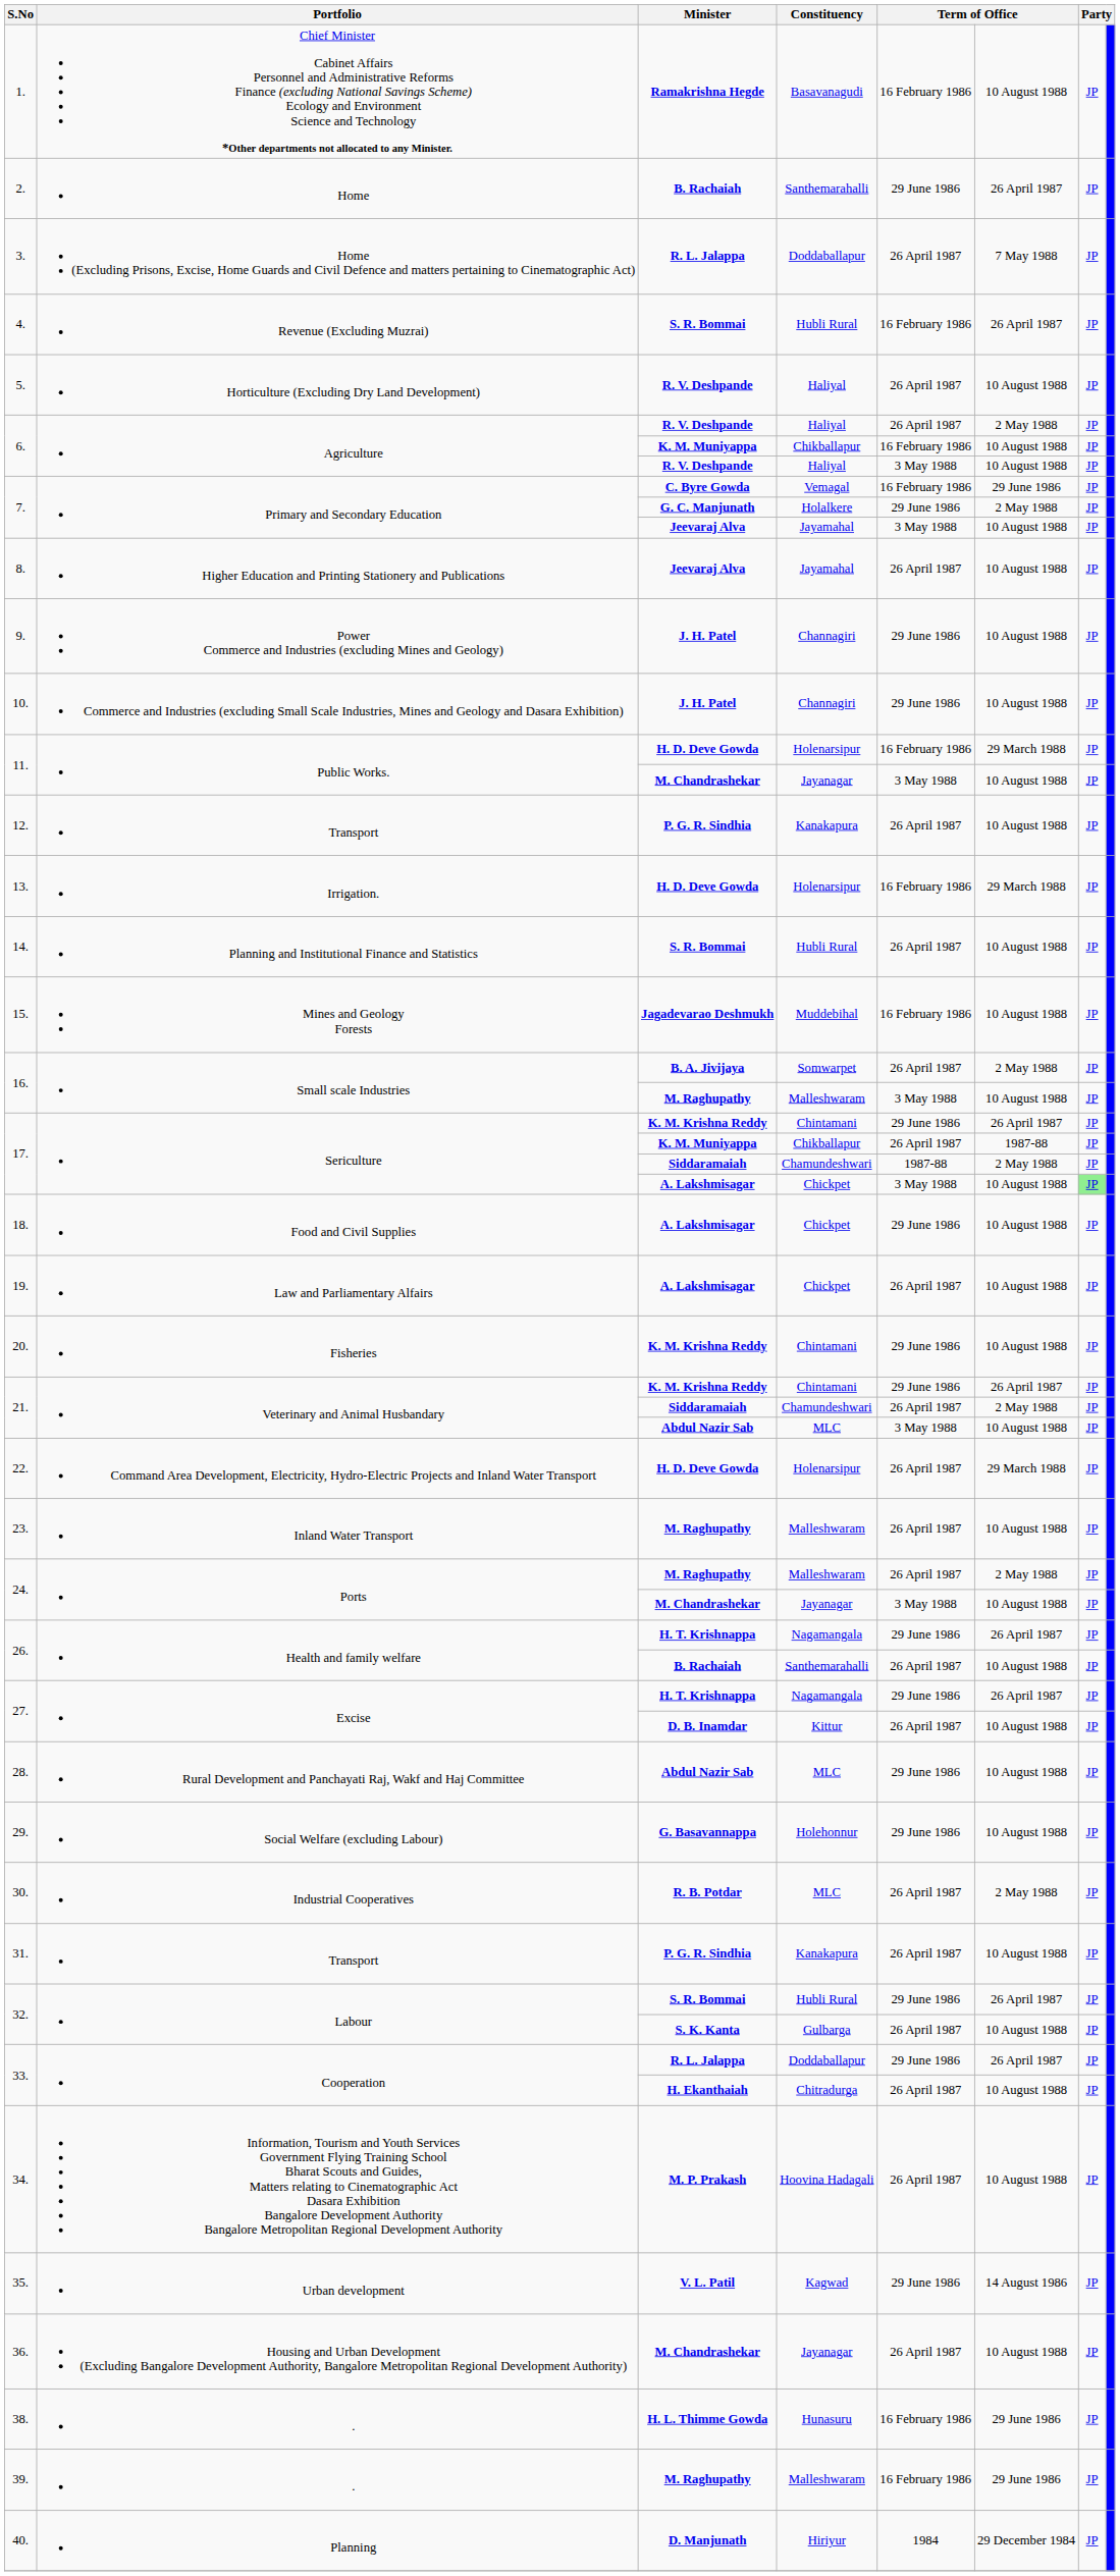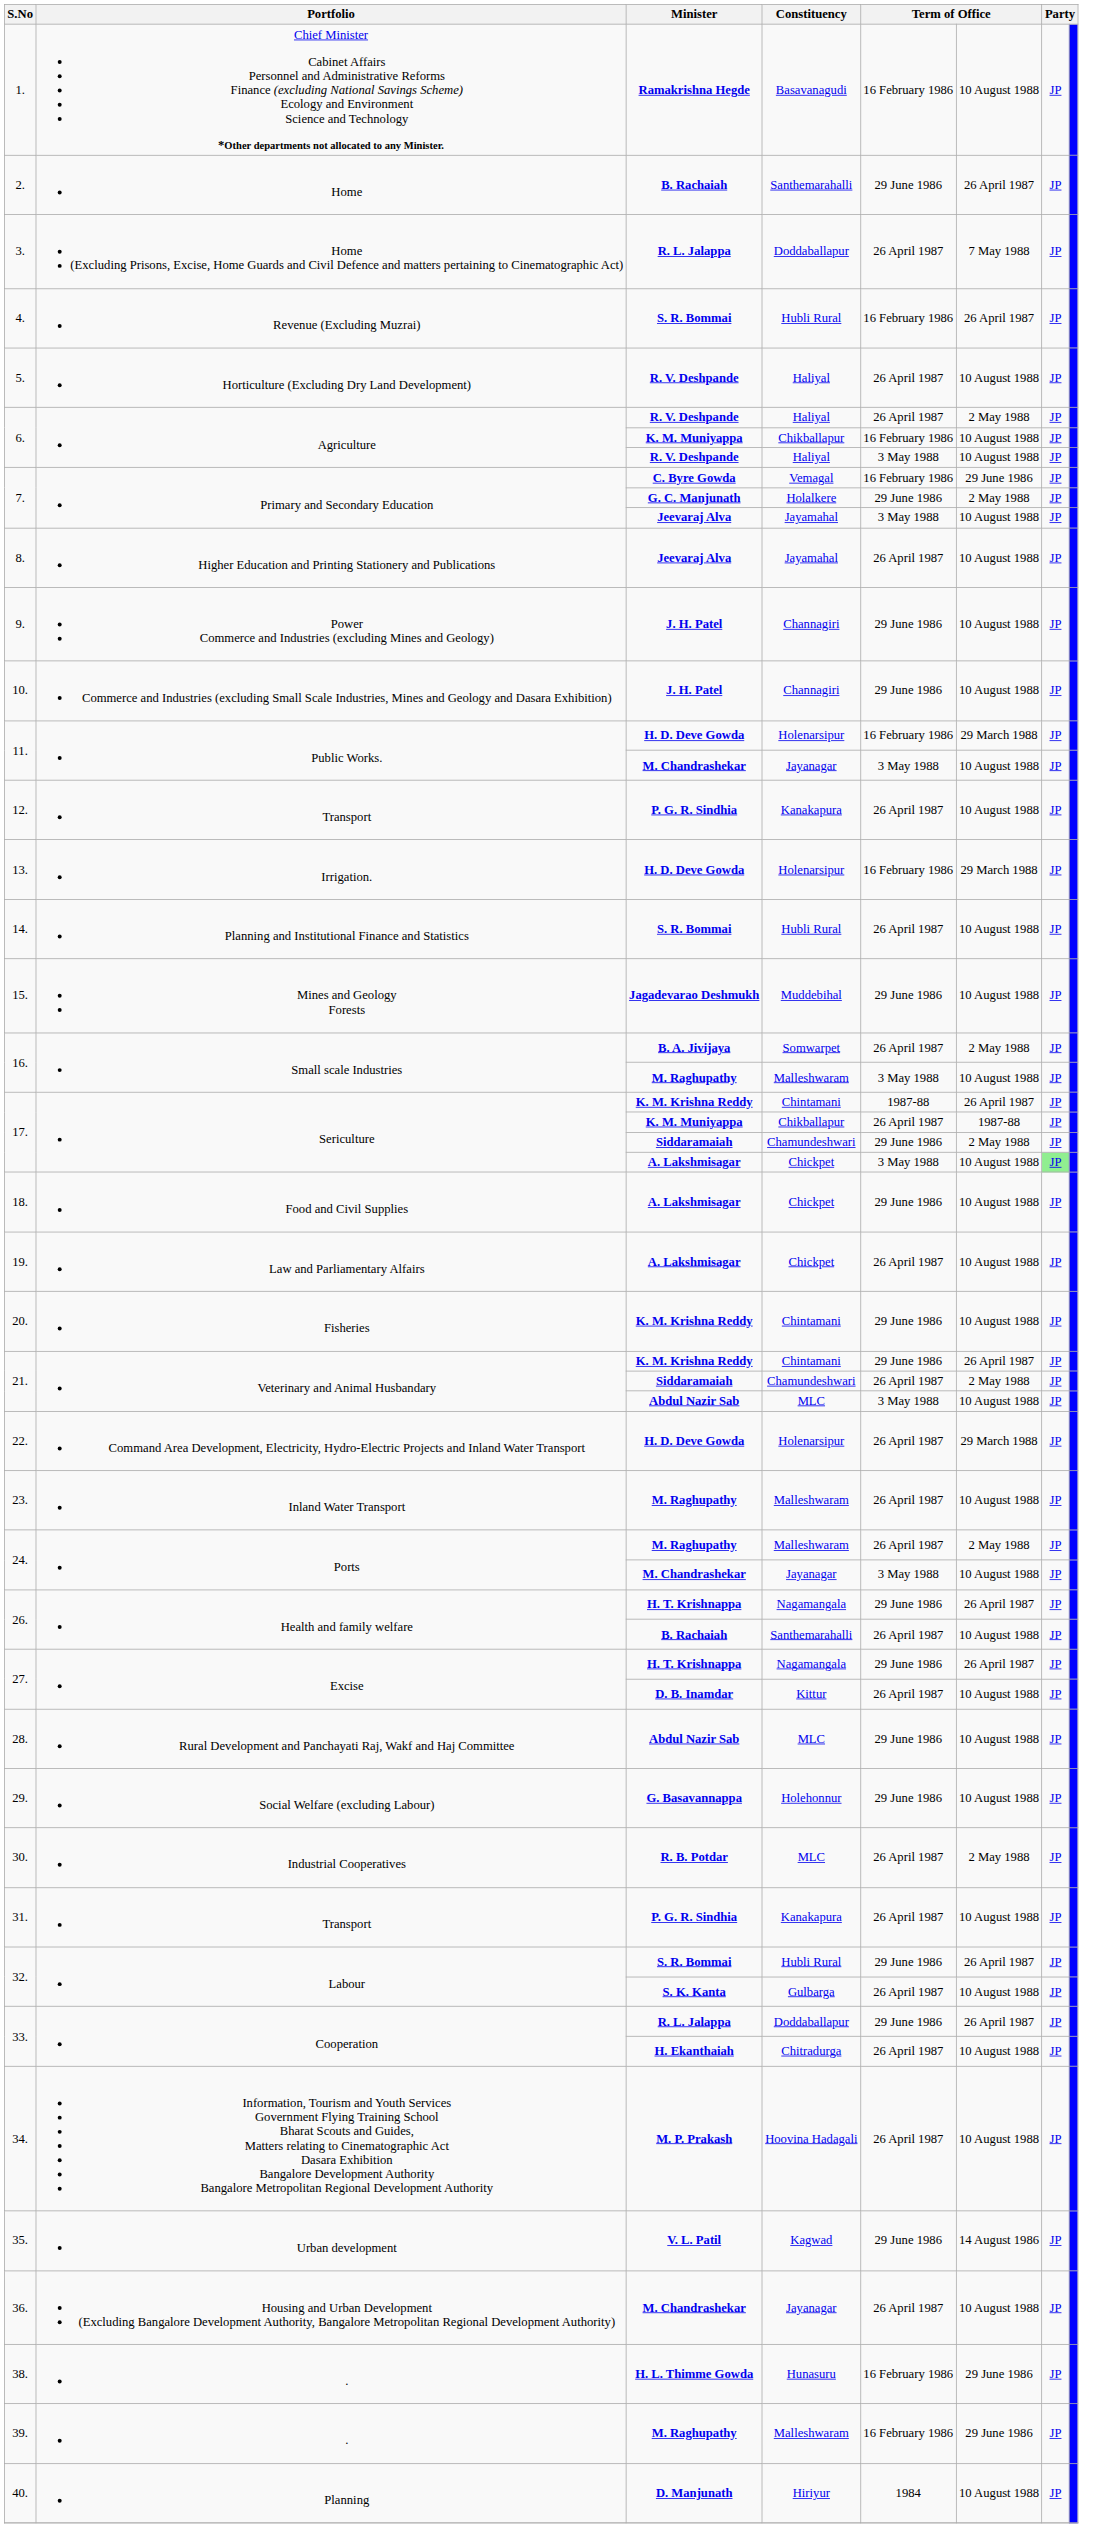15. | column 5: 16 February 1986 -> 29 June 1986
17. / K. M. Krishna Reddy | column 5: 29 June 1986 -> 1987-88
17. / Siddaramaiah | column 5: 1987-88 -> 29 June 1986
40. | column 6: 29 December 1984 -> 10 August 1988
